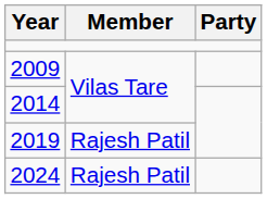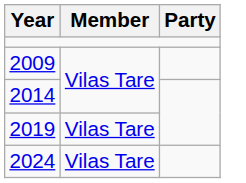2019 | Member: Rajesh Patil -> Vilas Tare
2024 | Member: Rajesh Patil -> Vilas Tare
